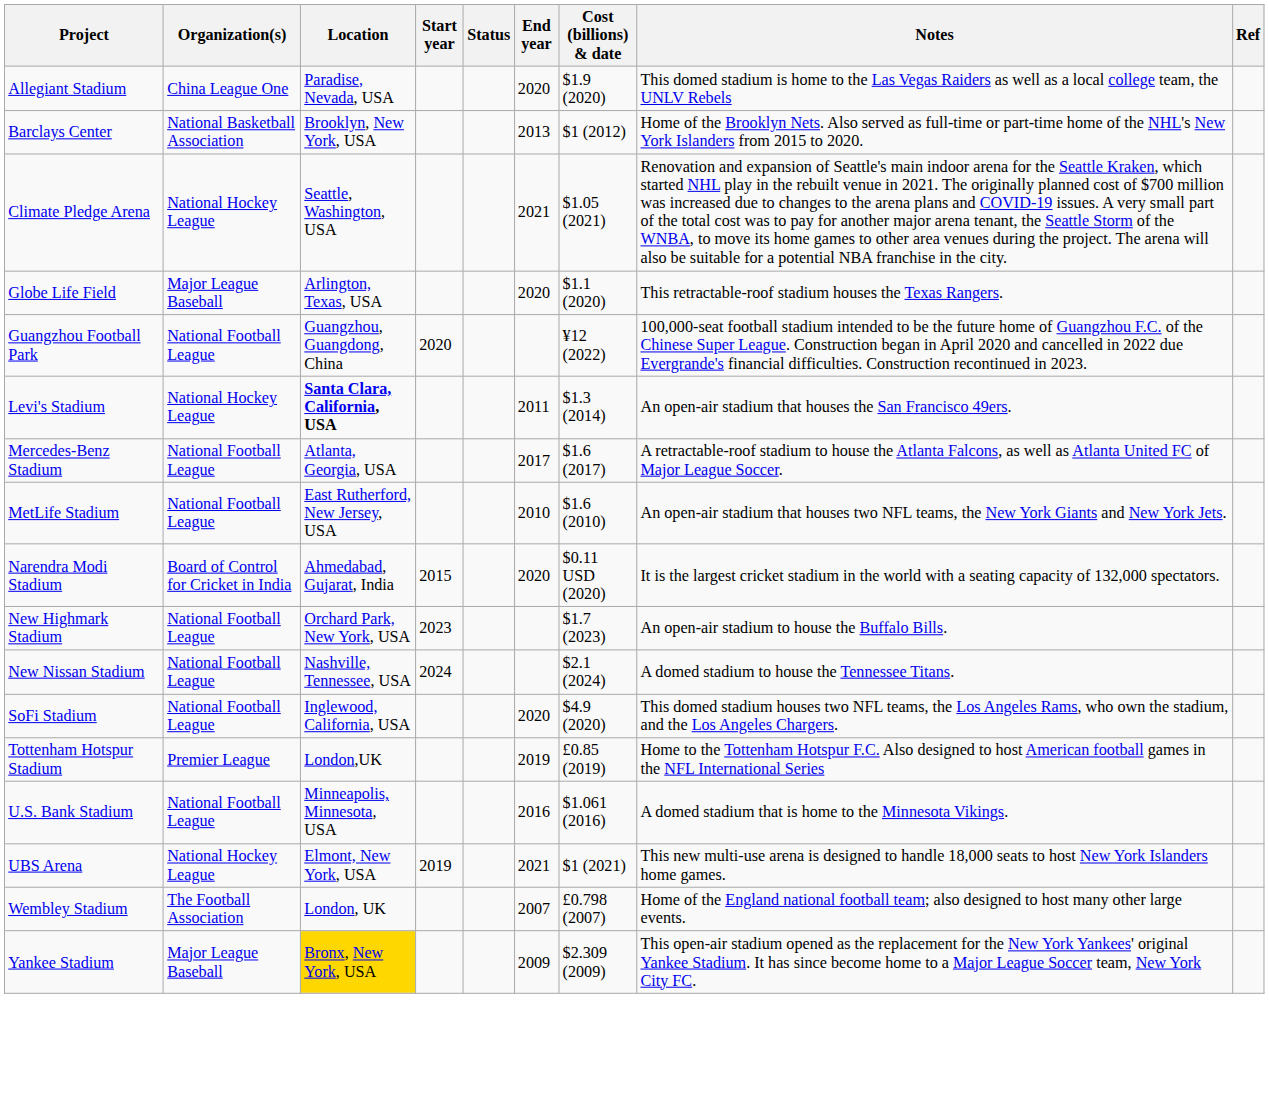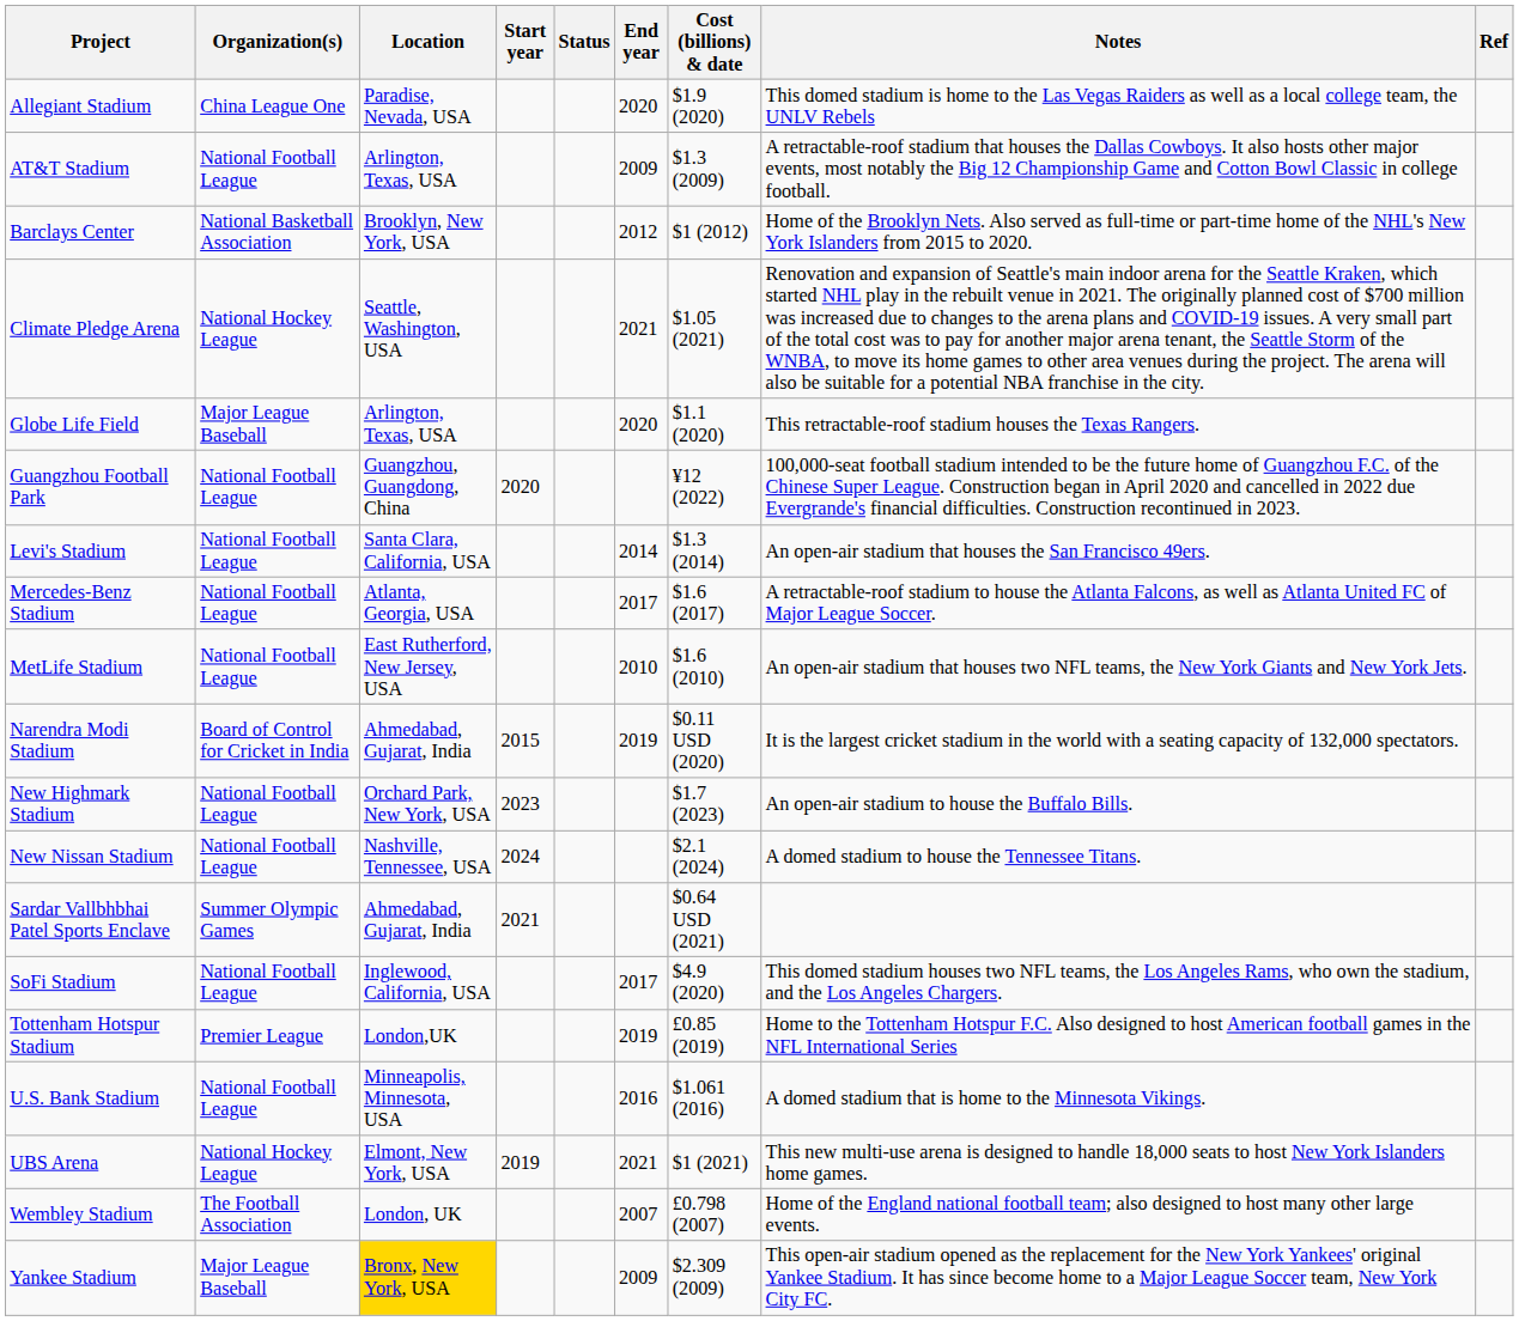+ row: AT&T Stadium | National Football League | Arlington, Texas, USA | 2009 | $1.3 (2009) | A retractable-roof stadium that houses the Dallas Cowboys. It also hosts other major events, most notably the Big 12 Championship Game and Cotton Bowl Classic in college football.
Barclays Center | End year: 2013 -> 2012
Levi's Stadium | Organization(s): National Hockey League -> National Football League
Levi's Stadium | Location: bold -> normal
Levi's Stadium | End year: 2011 -> 2014
Narendra Modi Stadium | End year: 2020 -> 2019
+ row: Sardar Vallbhbhai Patel Sports Enclave | Summer Olympic Games | Ahmedabad, Gujarat, India | 2021 | $0.64 USD (2021)
SoFi Stadium | End year: 2020 -> 2017
